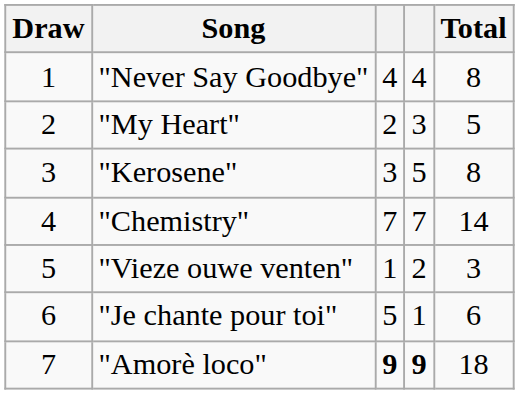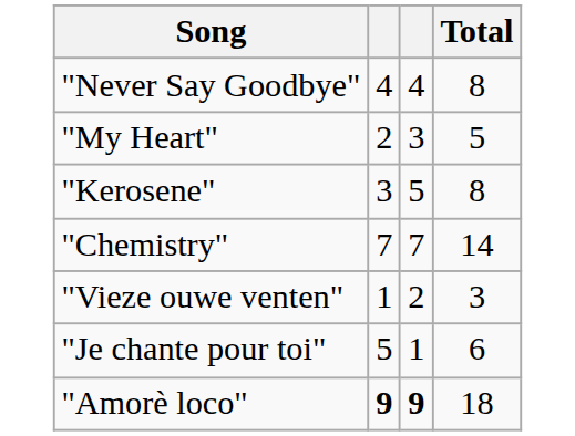- column: Draw | 1 | 2 | 3 | 4 | 5 | 6 | 7
